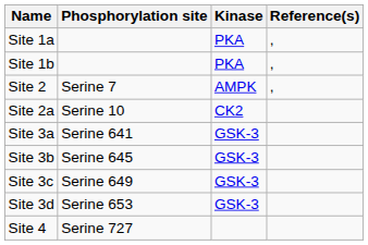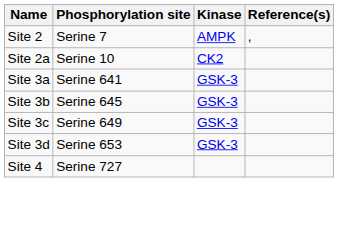- row: Site 1a | PKA | ,
- row: Site 1b | PKA | ,
